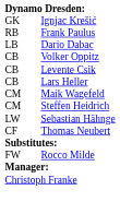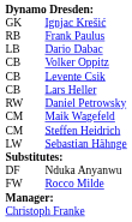+ row: RW | Daniel Petrowsky
- row: CF | Thomas Neubert
+ row: DF | Nduka Anyanwu
